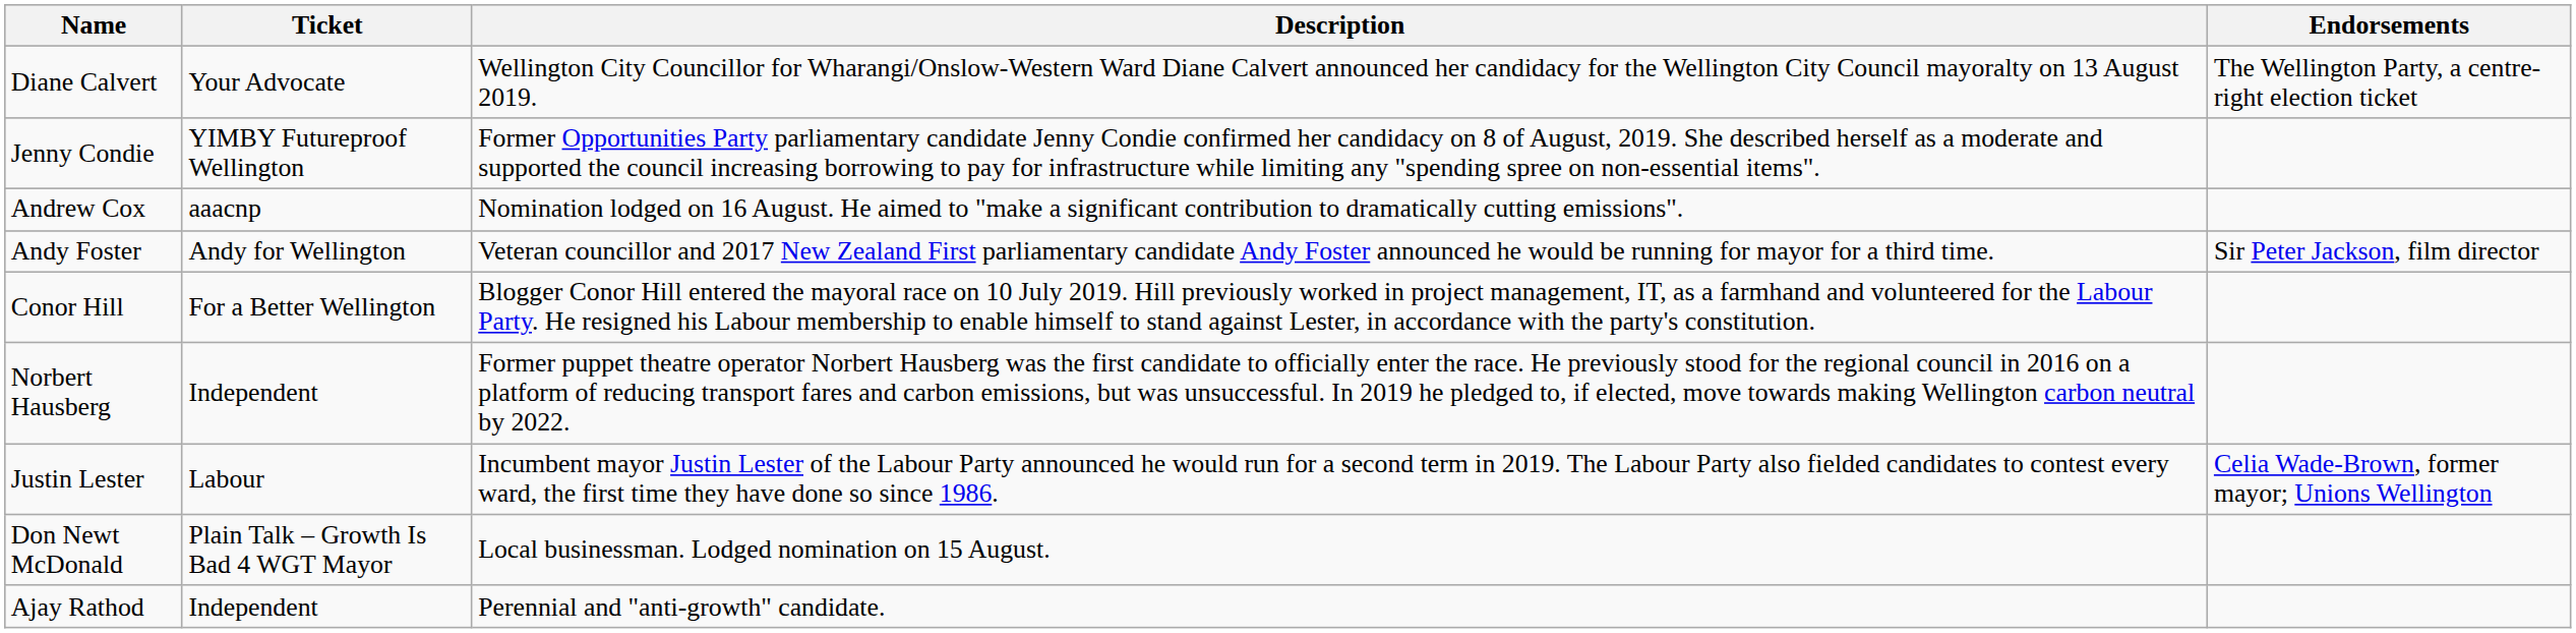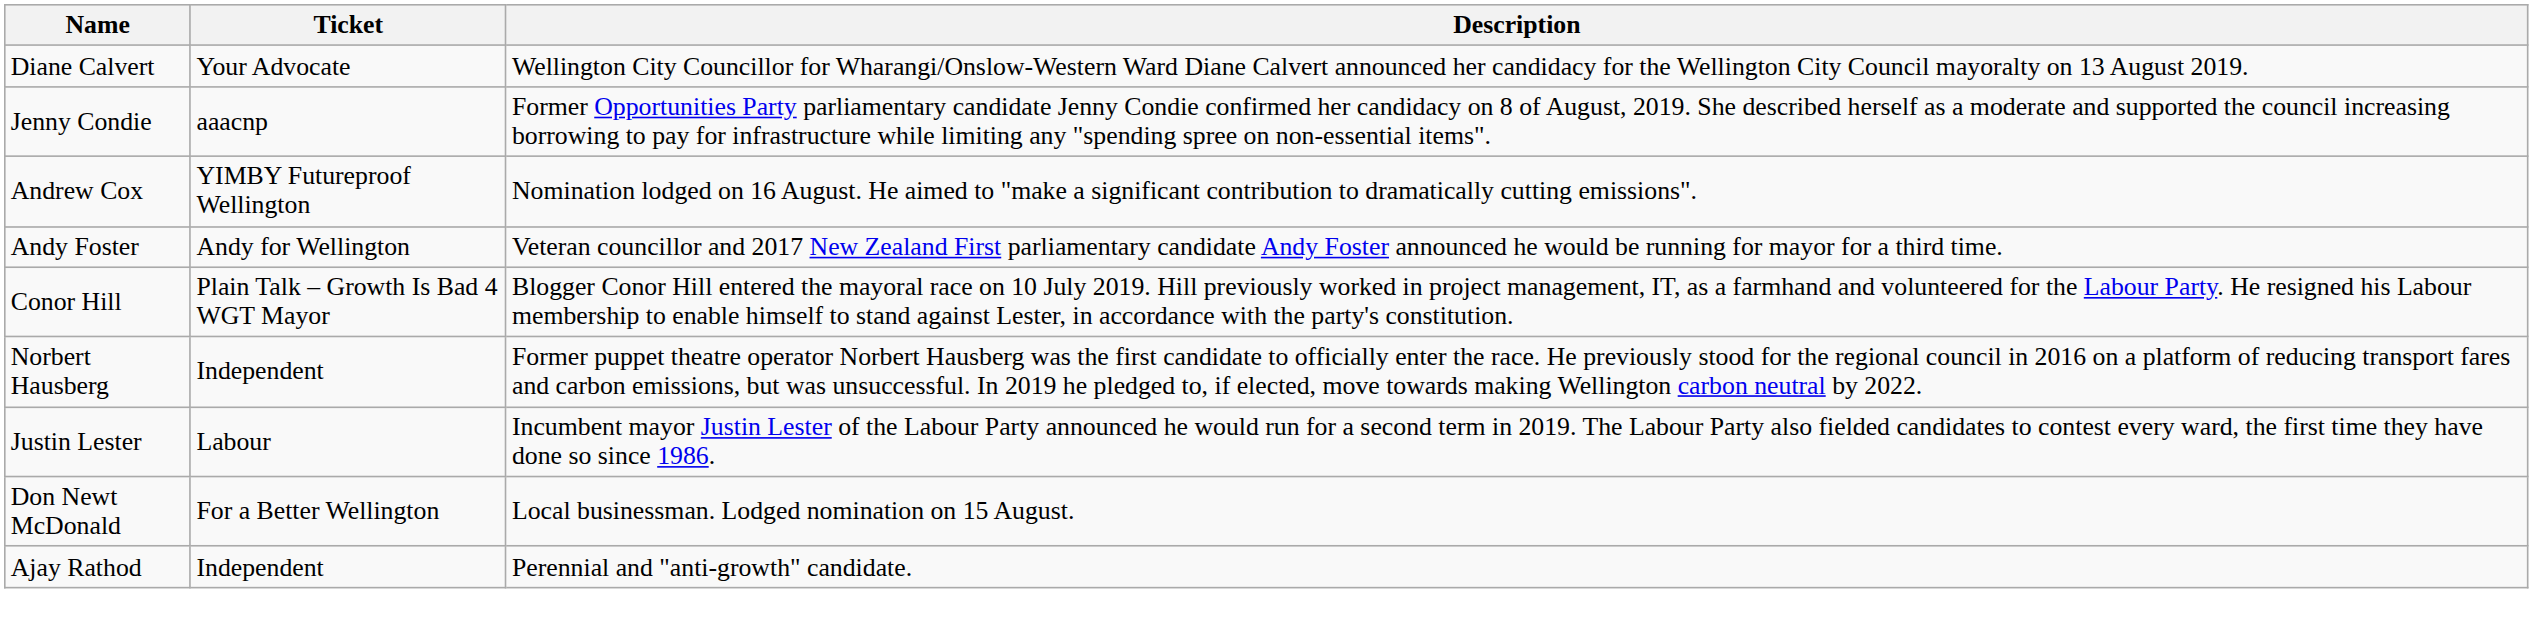- column: Endorsements | The Wellington Party, a centre-right election ticket | Sir Peter Jackson, film director | Celia Wade-Brown, former mayor; Unions Wellington
Jenny Condie | Ticket: YIMBY Futureproof Wellington -> aaacnp
Andrew Cox | Ticket: aaacnp -> YIMBY Futureproof Wellington
Conor Hill | Ticket: For a Better Wellington -> Plain Talk – Growth Is Bad 4 WGT Mayor
Don Newt McDonald | Ticket: Plain Talk – Growth Is Bad 4 WGT Mayor -> For a Better Wellington
